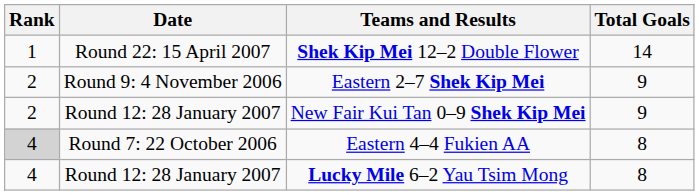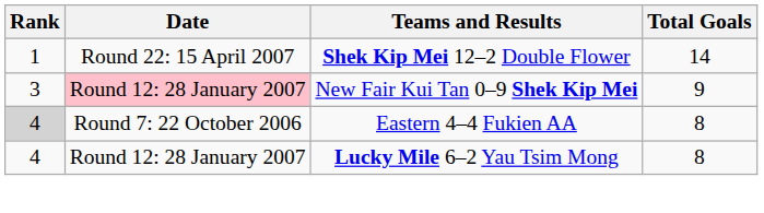- row: 2 | Round 9: 4 November 2006 | Eastern 2–7 Shek Kip Mei | 9
New Fair Kui Tan 0–9 Shek Kip Mei | Rank: 2 -> 3
New Fair Kui Tan 0–9 Shek Kip Mei | Date: no background -> pink background
